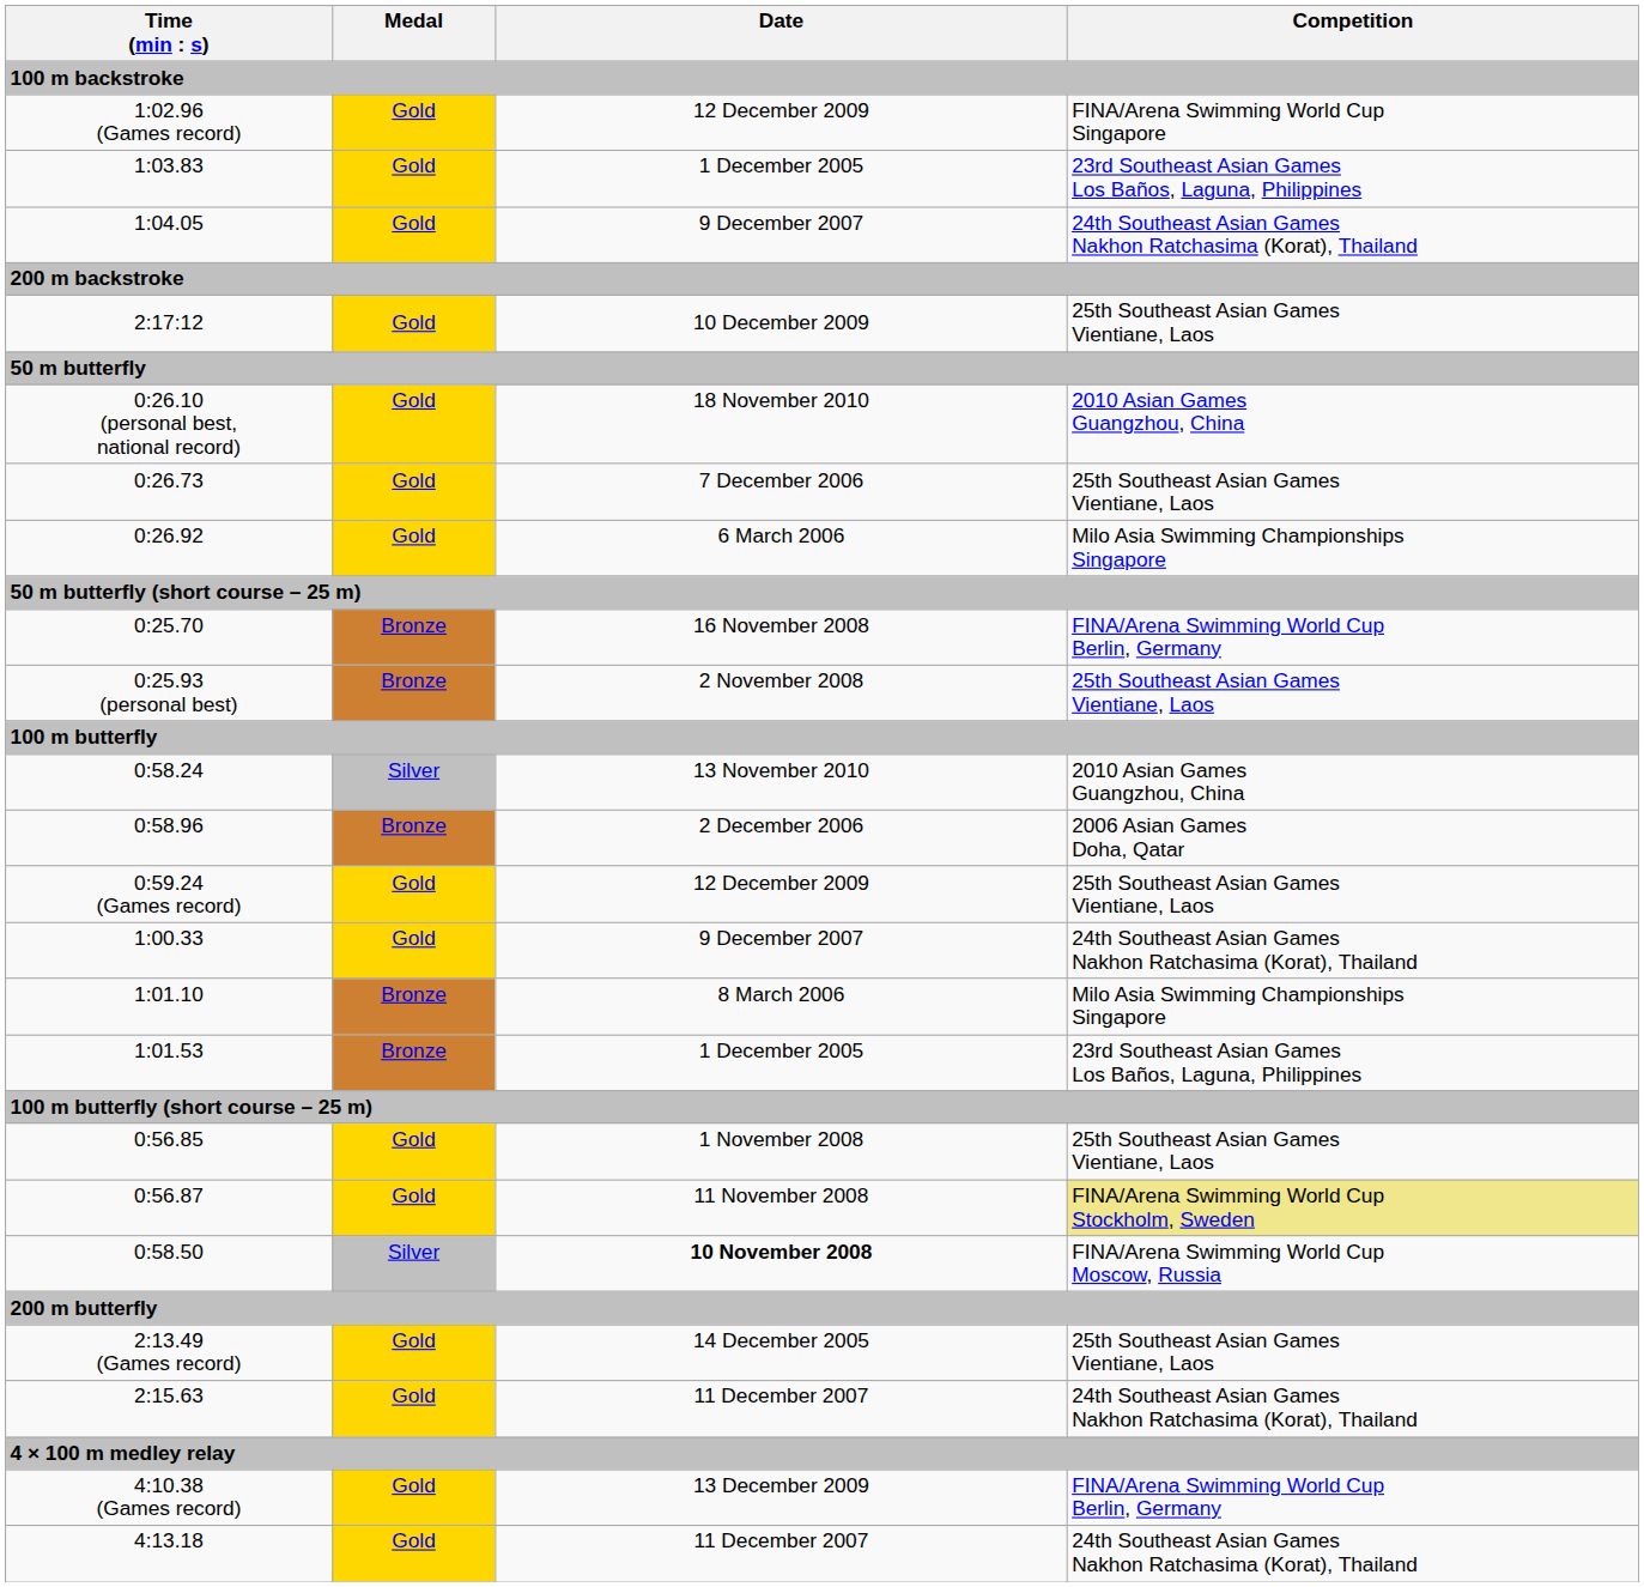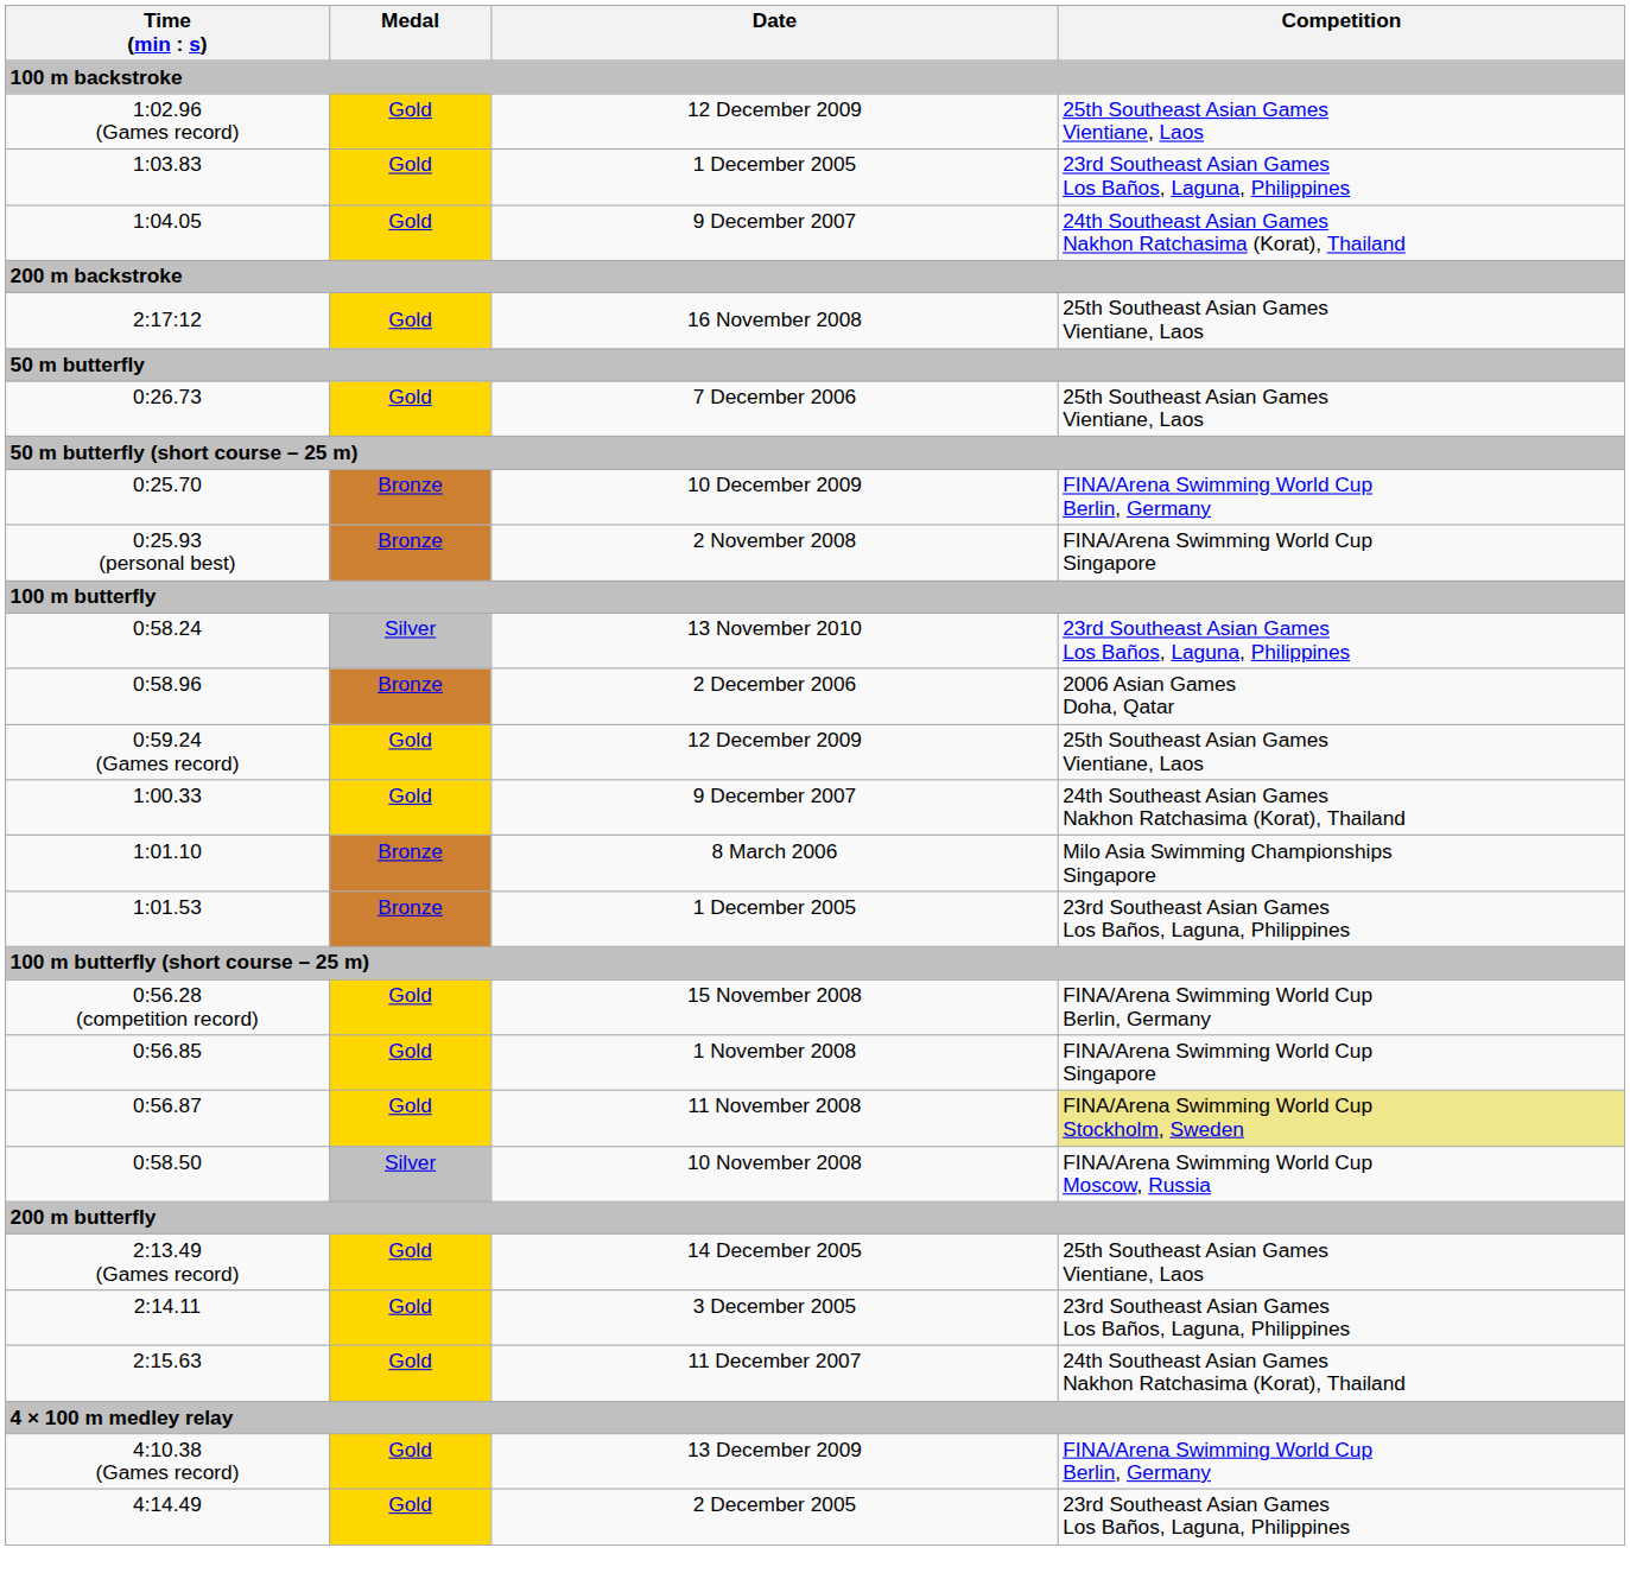1:02.96 (Games record) | Competition: FINA/Arena Swimming World Cup Singapore -> 25th Southeast Asian Games Vientiane, Laos
2:17:12 | Date: 10 December 2009 -> 16 November 2008
- row: 0:26.10 (personal best, national record) | Gold | 18 November 2010 | 2010 Asian Games Guangzhou, China
- row: 0:26.92 | Gold | 6 March 2006 | Milo Asia Swimming Championships Singapore
0:25.70 | Date: 16 November 2008 -> 10 December 2009
0:25.93 (personal best) | Competition: 25th Southeast Asian Games Vientiane, Laos -> FINA/Arena Swimming World Cup Singapore
0:58.24 | Competition: 2010 Asian Games Guangzhou, China -> 23rd Southeast Asian Games Los Baños, Laguna, Philippines
+ row: 0:56.28 (competition record) | Gold | 15 November 2008 | FINA/Arena Swimming World Cup Berlin, Germany
0:56.85 | Competition: 25th Southeast Asian Games Vientiane, Laos -> FINA/Arena Swimming World Cup Singapore
0:58.50 | Date: bold -> normal
+ row: 2:14.11 | Gold | 3 December 2005 | 23rd Southeast Asian Games Los Baños, Laguna, Philippines
- row: 4:13.18 | Gold | 11 December 2007 | 24th Southeast Asian Games Nakhon Ratchasima (Korat), Thailand
+ row: 4:14.49 | Gold | 2 December 2005 | 23rd Southeast Asian Games Los Baños, Laguna, Philippines
